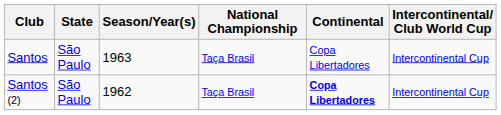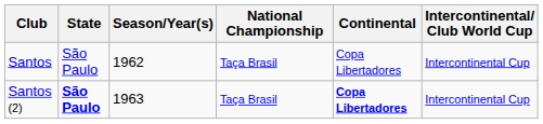Santos | Season/Year(s): 1963 -> 1962
Santos (2) | State: normal -> bold
Santos (2) | Season/Year(s): 1962 -> 1963
